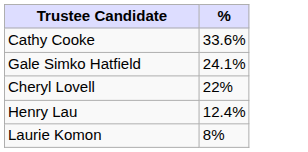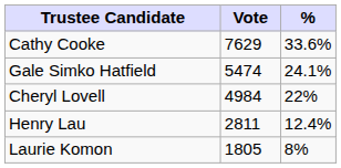+ column: Vote | 7629 | 5474 | 4984 | 2811 | 1805
